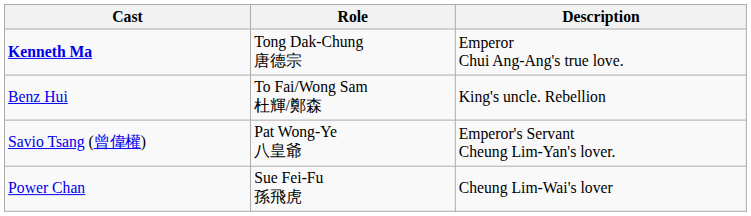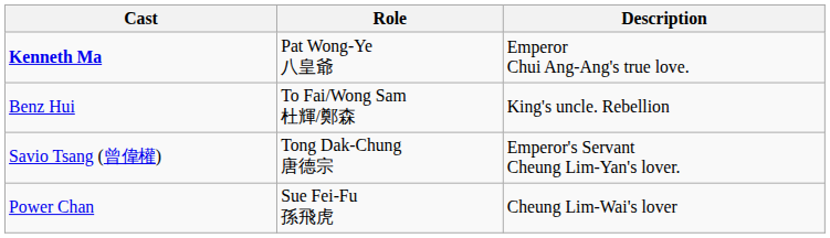Kenneth Ma | Role: Tong Dak-Chung 唐德宗 -> Pat Wong-Ye 八皇爺
Savio Tsang (曾偉權) | Role: Pat Wong-Ye 八皇爺 -> Tong Dak-Chung 唐德宗
